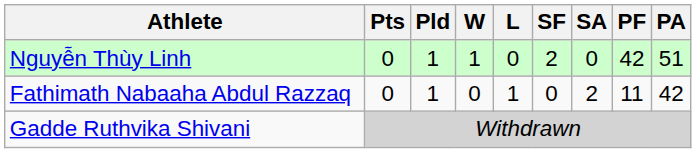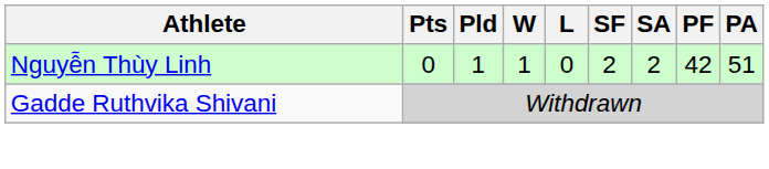Nguyễn Thùy Linh | SA: 0 -> 2
- row: Fathimath Nabaaha Abdul Razzaq | 0 | 1 | 0 | 1 | 0 | 2 | 11 | 42
